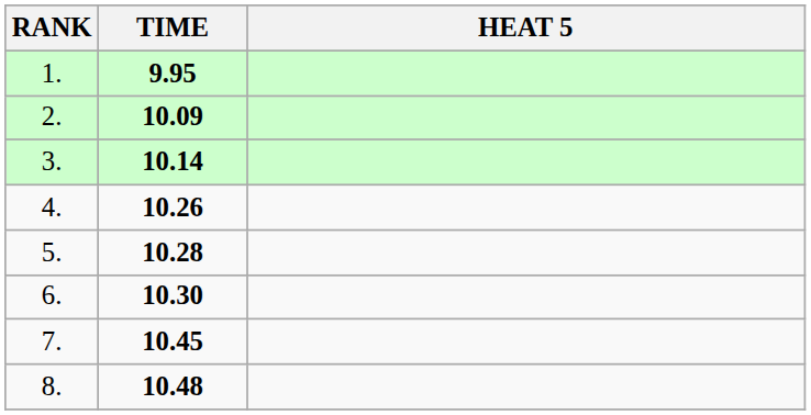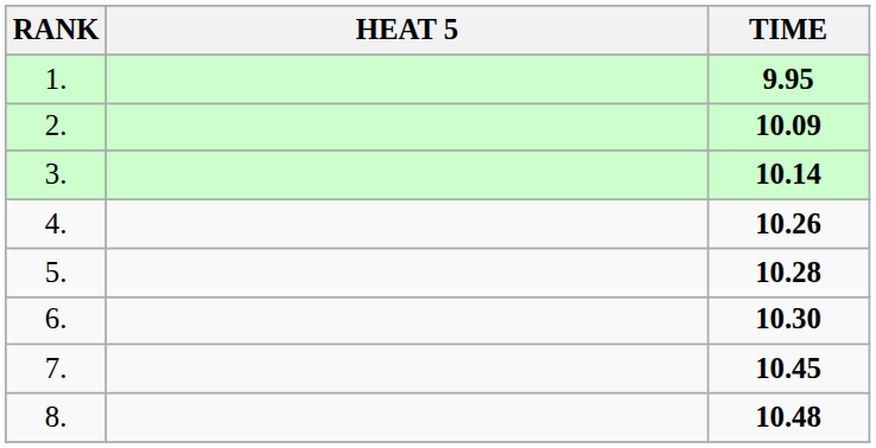columns swapped: HEAT 5 <-> TIME
